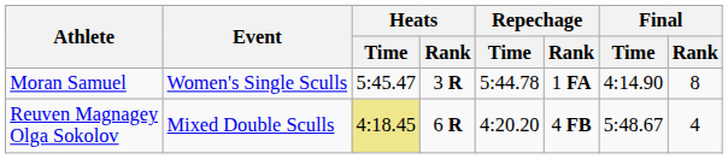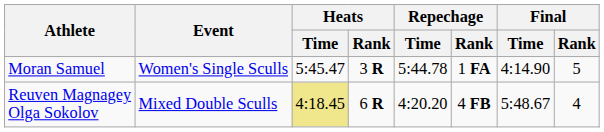Moran Samuel | Final / Rank: 8 -> 5
